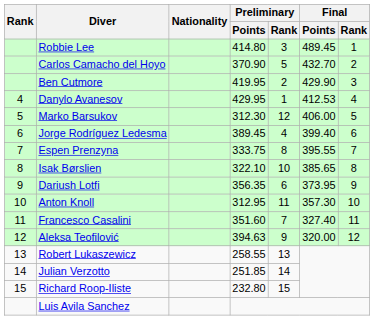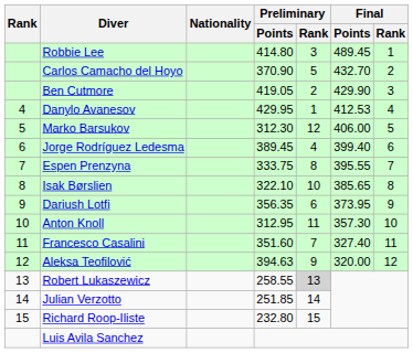Ben Cutmore | Preliminary / Points: 419.95 -> 419.05
Robert Lukaszewicz | Preliminary / Rank: no background -> lightgrey background
